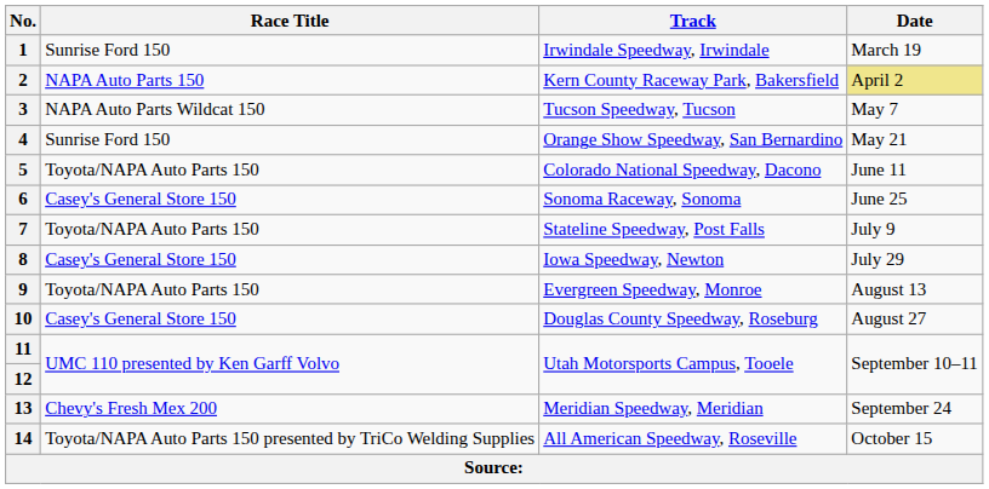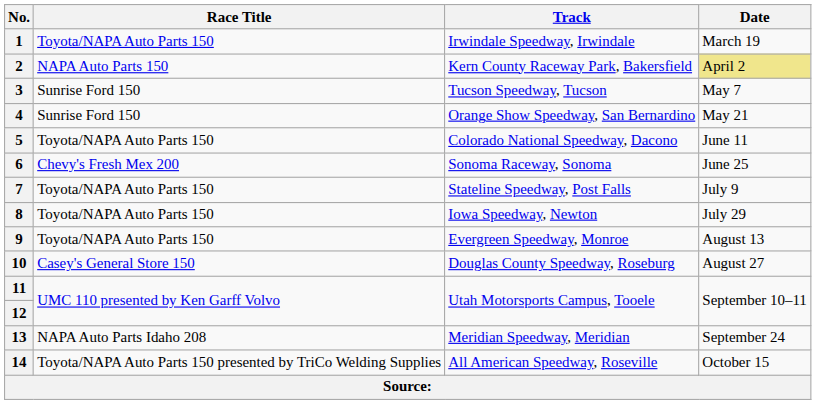1 | Race Title: Sunrise Ford 150 -> Toyota/NAPA Auto Parts 150
3 | Race Title: NAPA Auto Parts Wildcat 150 -> Sunrise Ford 150
6 | Race Title: Casey's General Store 150 -> Chevy's Fresh Mex 200
8 | Race Title: Casey's General Store 150 -> Toyota/NAPA Auto Parts 150
13 | Race Title: Chevy's Fresh Mex 200 -> NAPA Auto Parts Idaho 208
